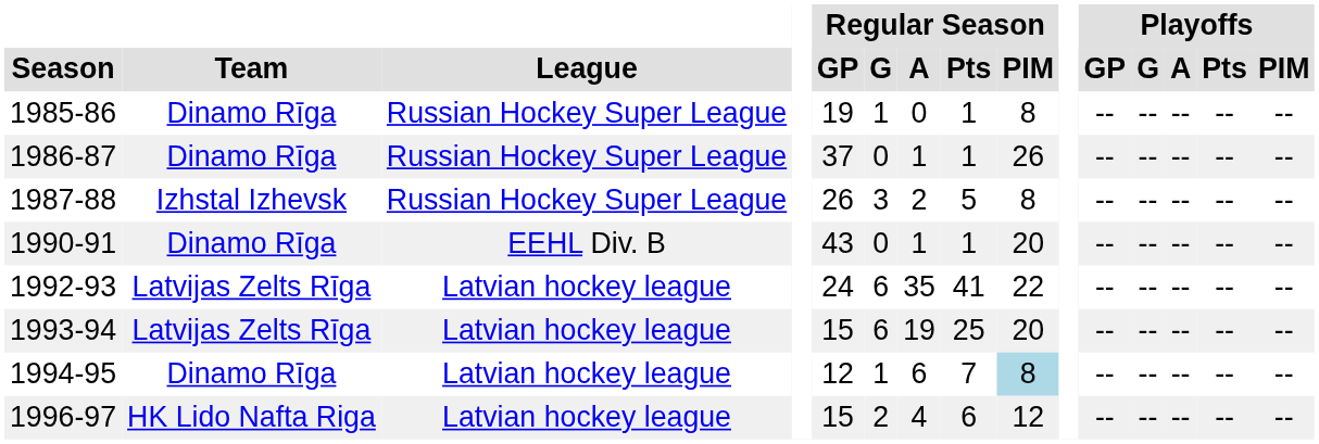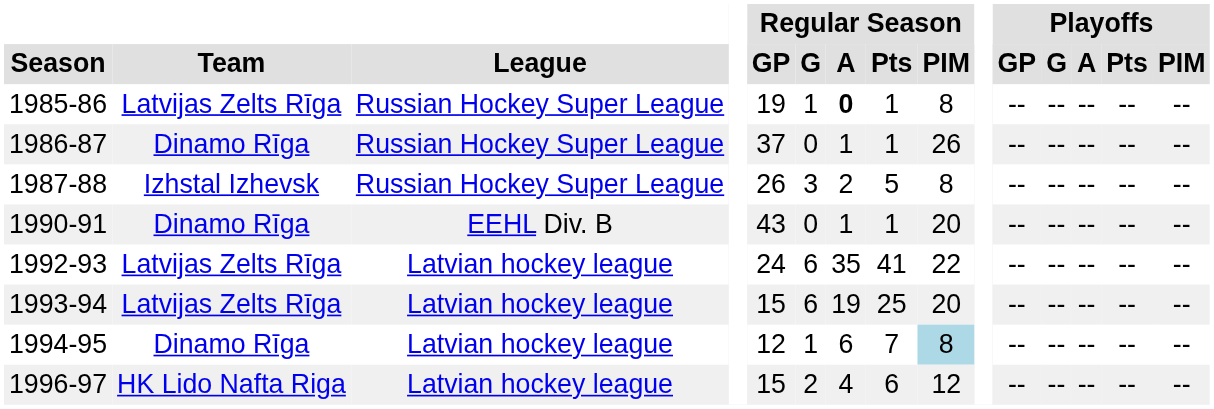1985-86 | Team: Dinamo Rīga -> Latvijas Zelts Rīga
1985-86 | Regular Season / A: normal -> bold
